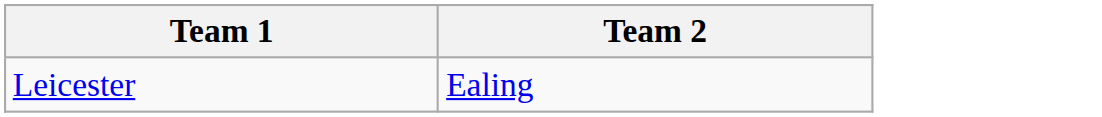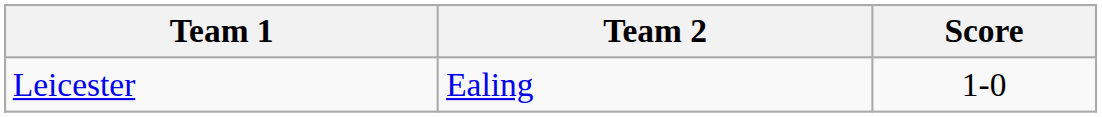+ column: Score | 1-0
